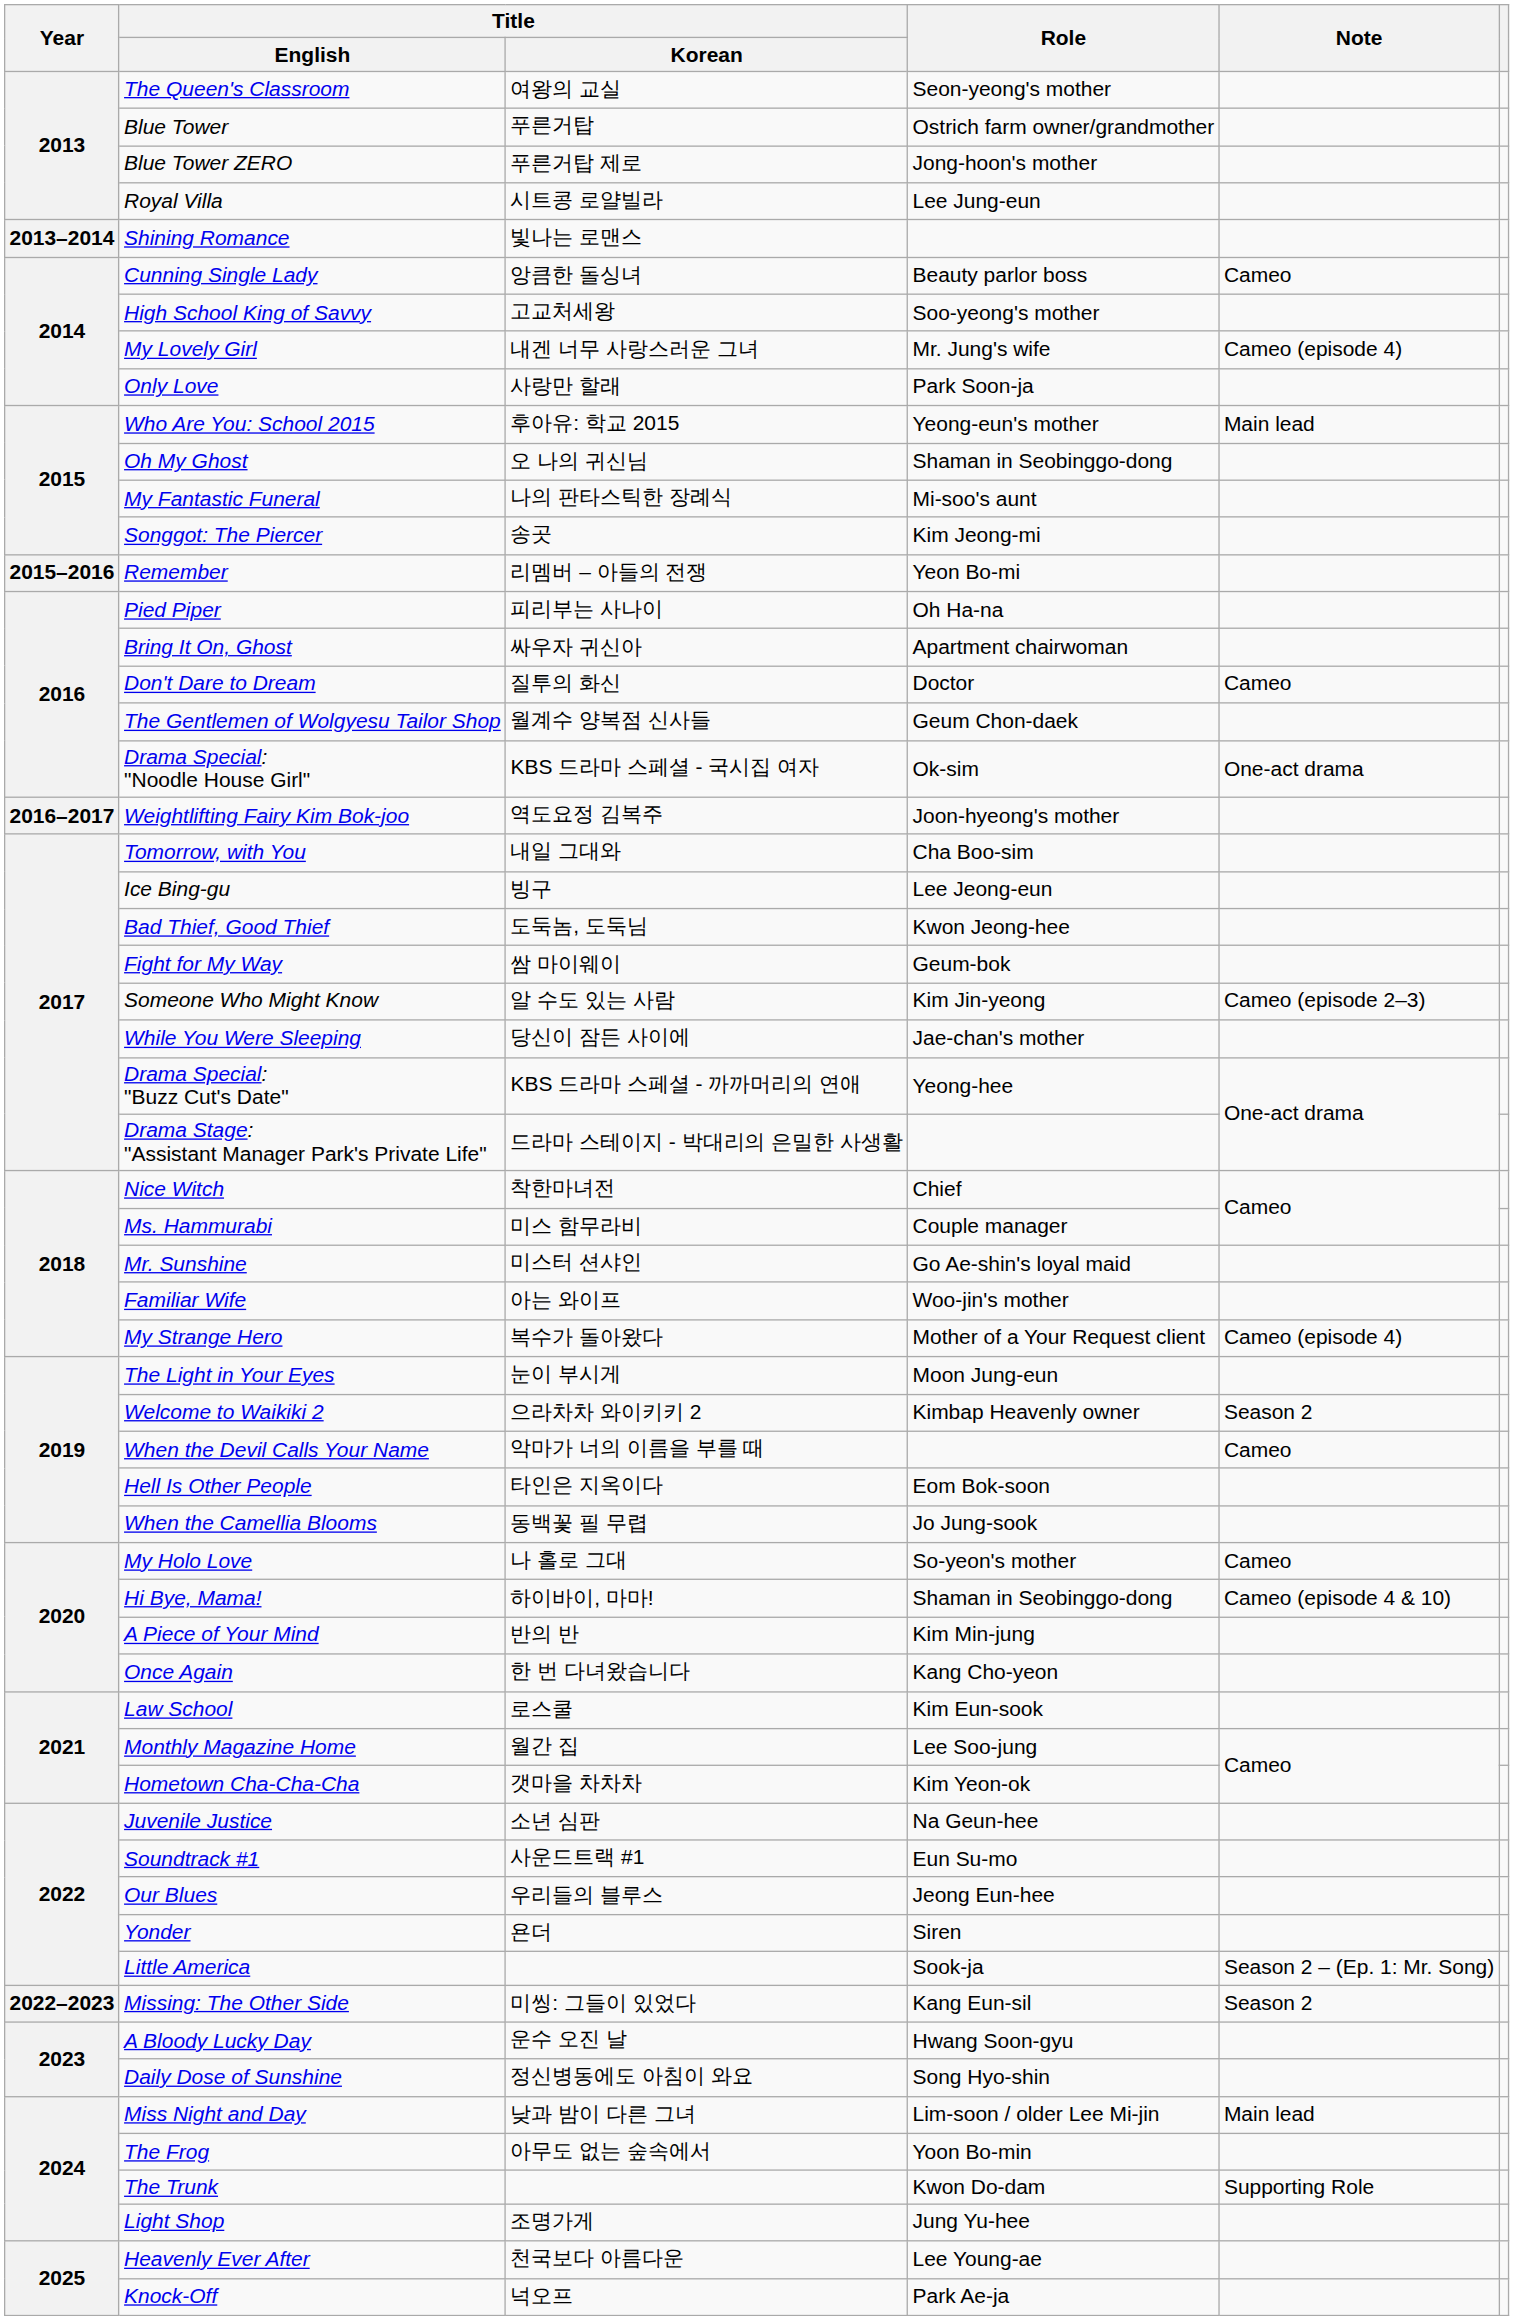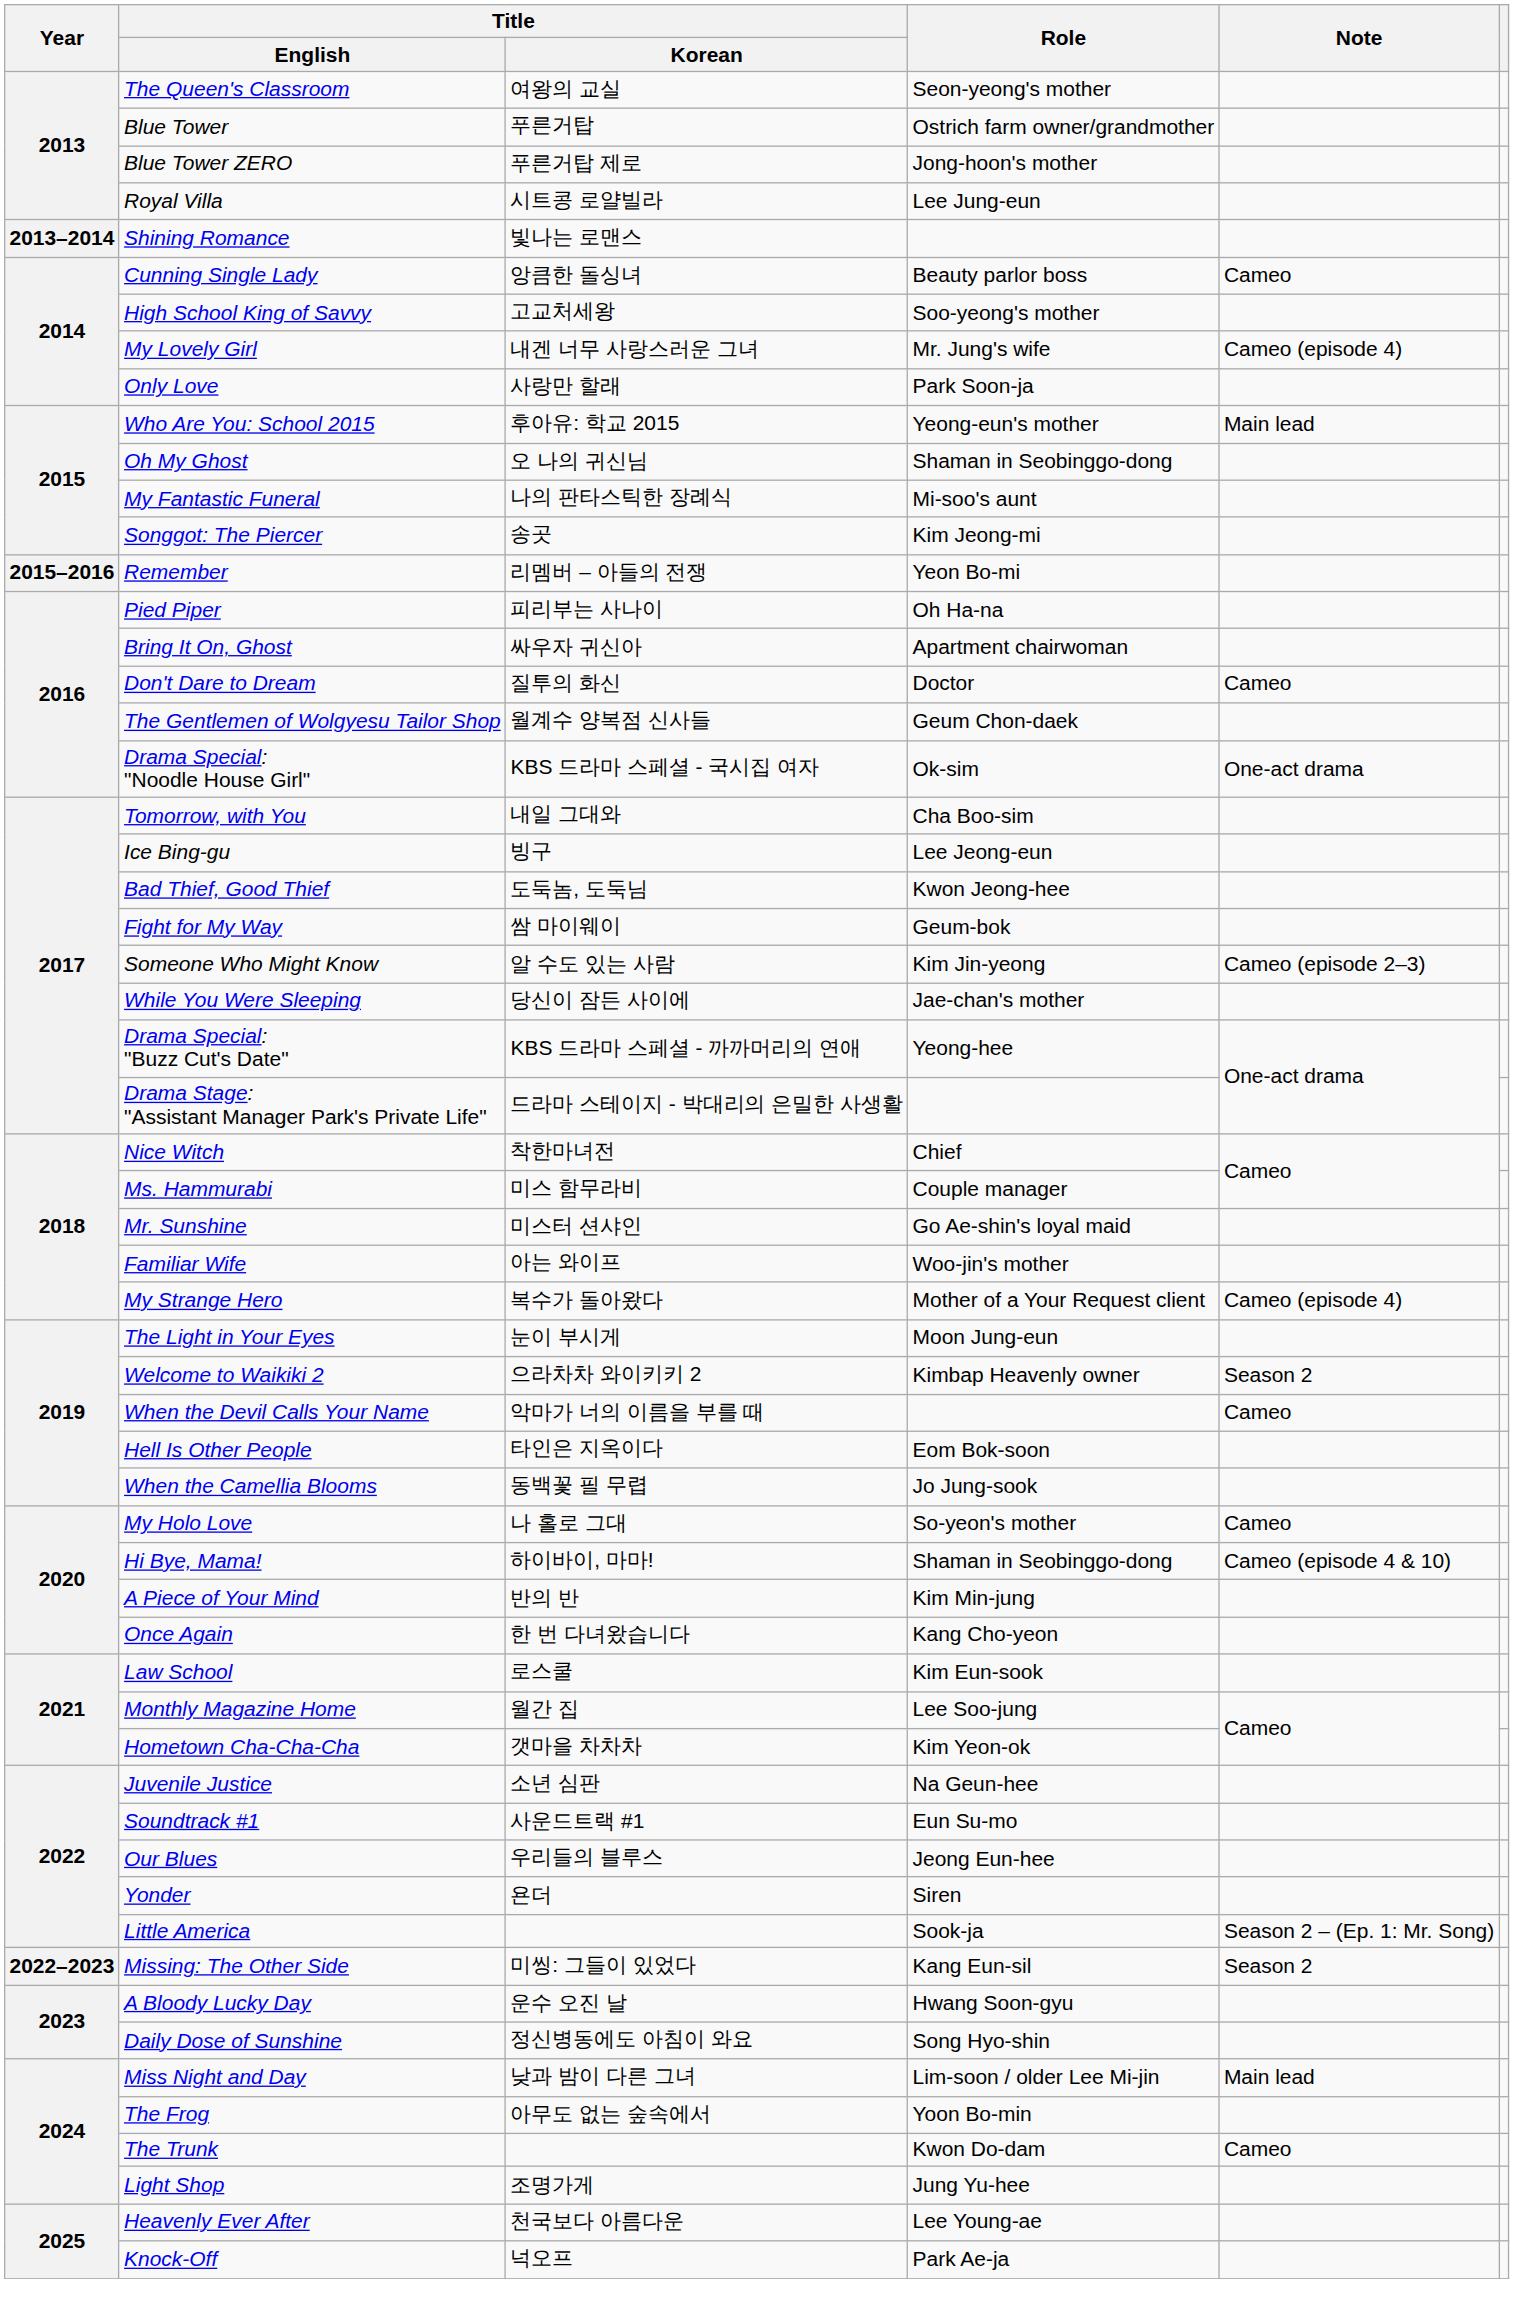- row: 2016–2017 | Weightlifting Fairy Kim Bok-joo | 역도요정 김복주 | Joon-hyeong's mother
The Trunk | Note: Supporting Role -> Cameo
